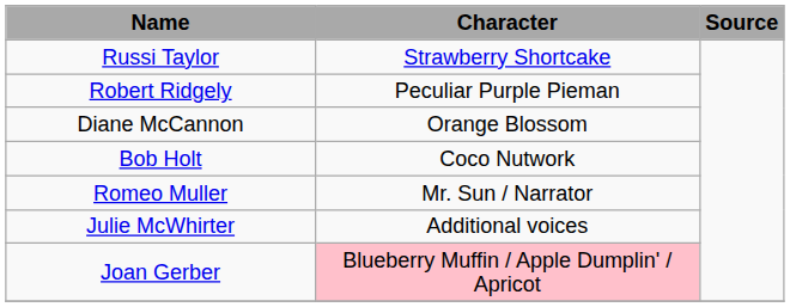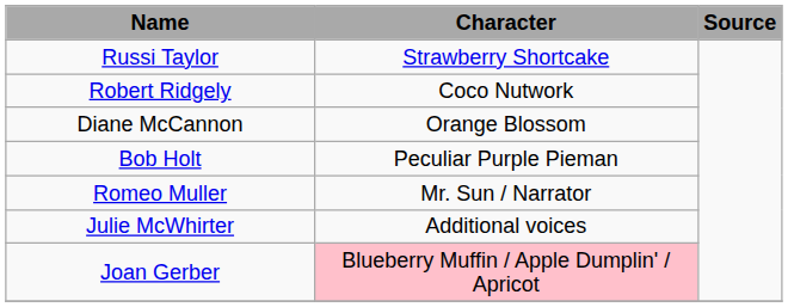Robert Ridgely | Character: Peculiar Purple Pieman -> Coco Nutwork
Bob Holt | Character: Coco Nutwork -> Peculiar Purple Pieman
